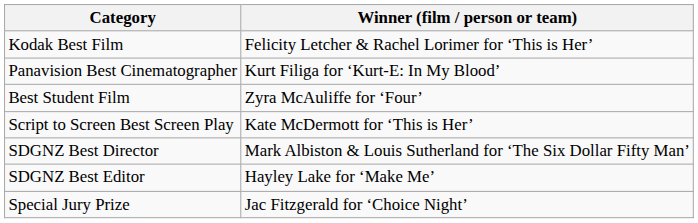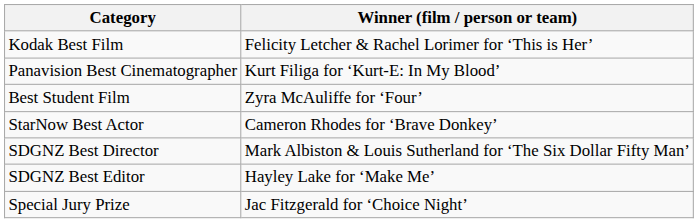+ row: StarNow Best Actor | Cameron Rhodes for ‘Brave Donkey’
- row: Script to Screen Best Screen Play | Kate McDermott for ‘This is Her’
